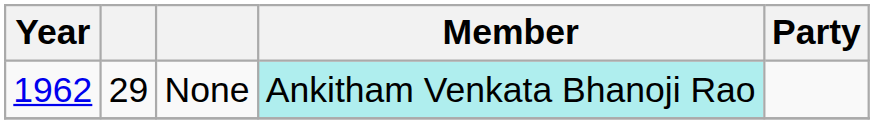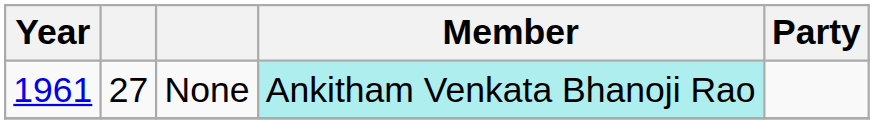None | Year: 1962 -> 1961
None | column 2: 29 -> 27
